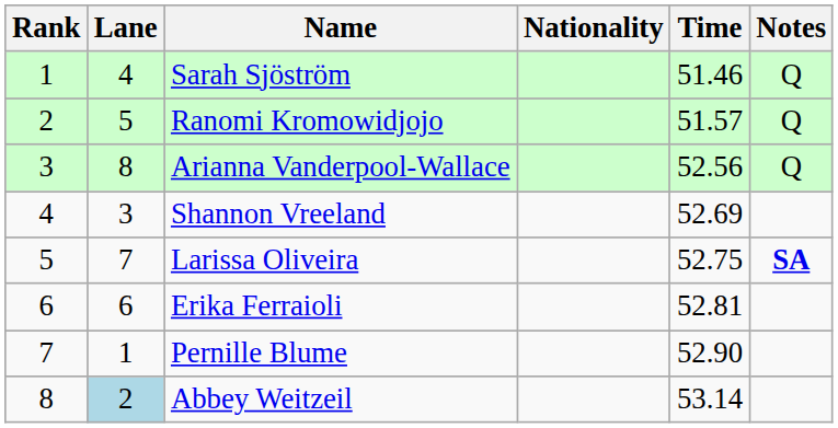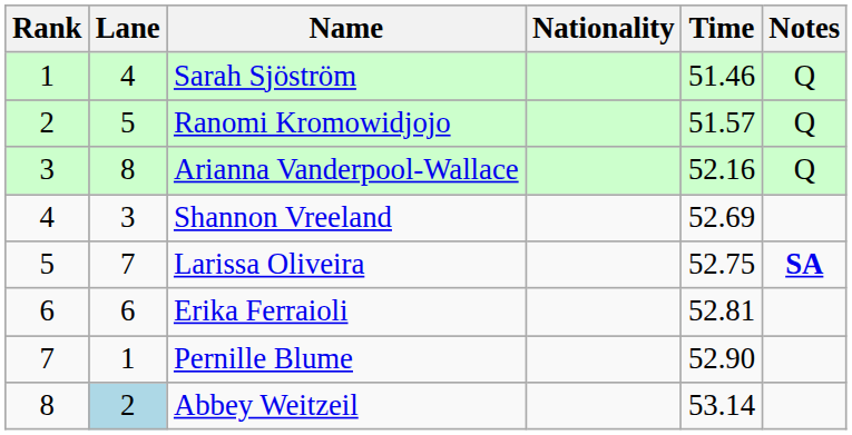Arianna Vanderpool-Wallace | Time: 52.56 -> 52.16
